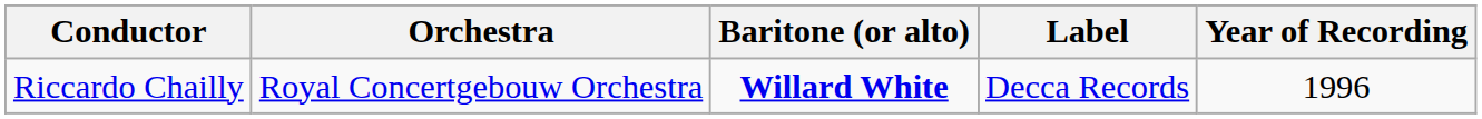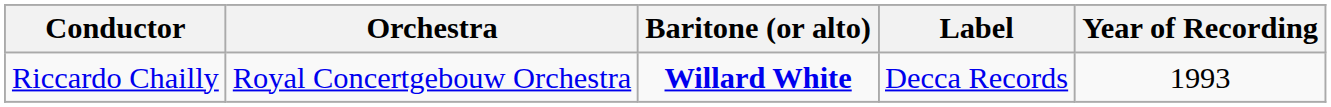Riccardo Chailly | Year of Recording: 1996 -> 1993
